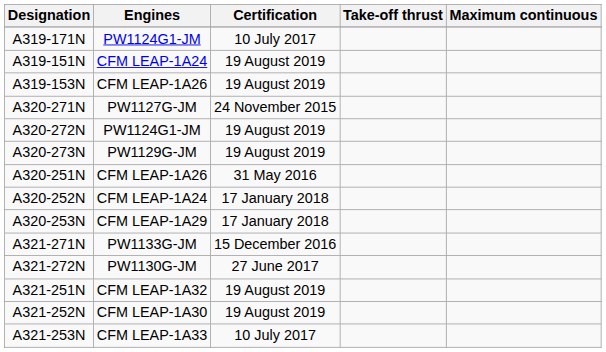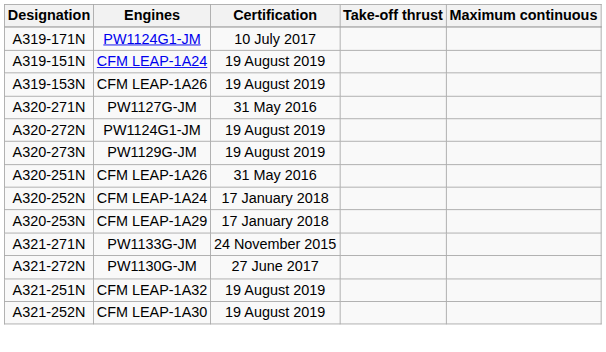A320-271N | Certification: 24 November 2015 -> 31 May 2016
A321-271N | Certification: 15 December 2016 -> 24 November 2015
- row: A321-253N | CFM LEAP-1A33 | 10 July 2017
